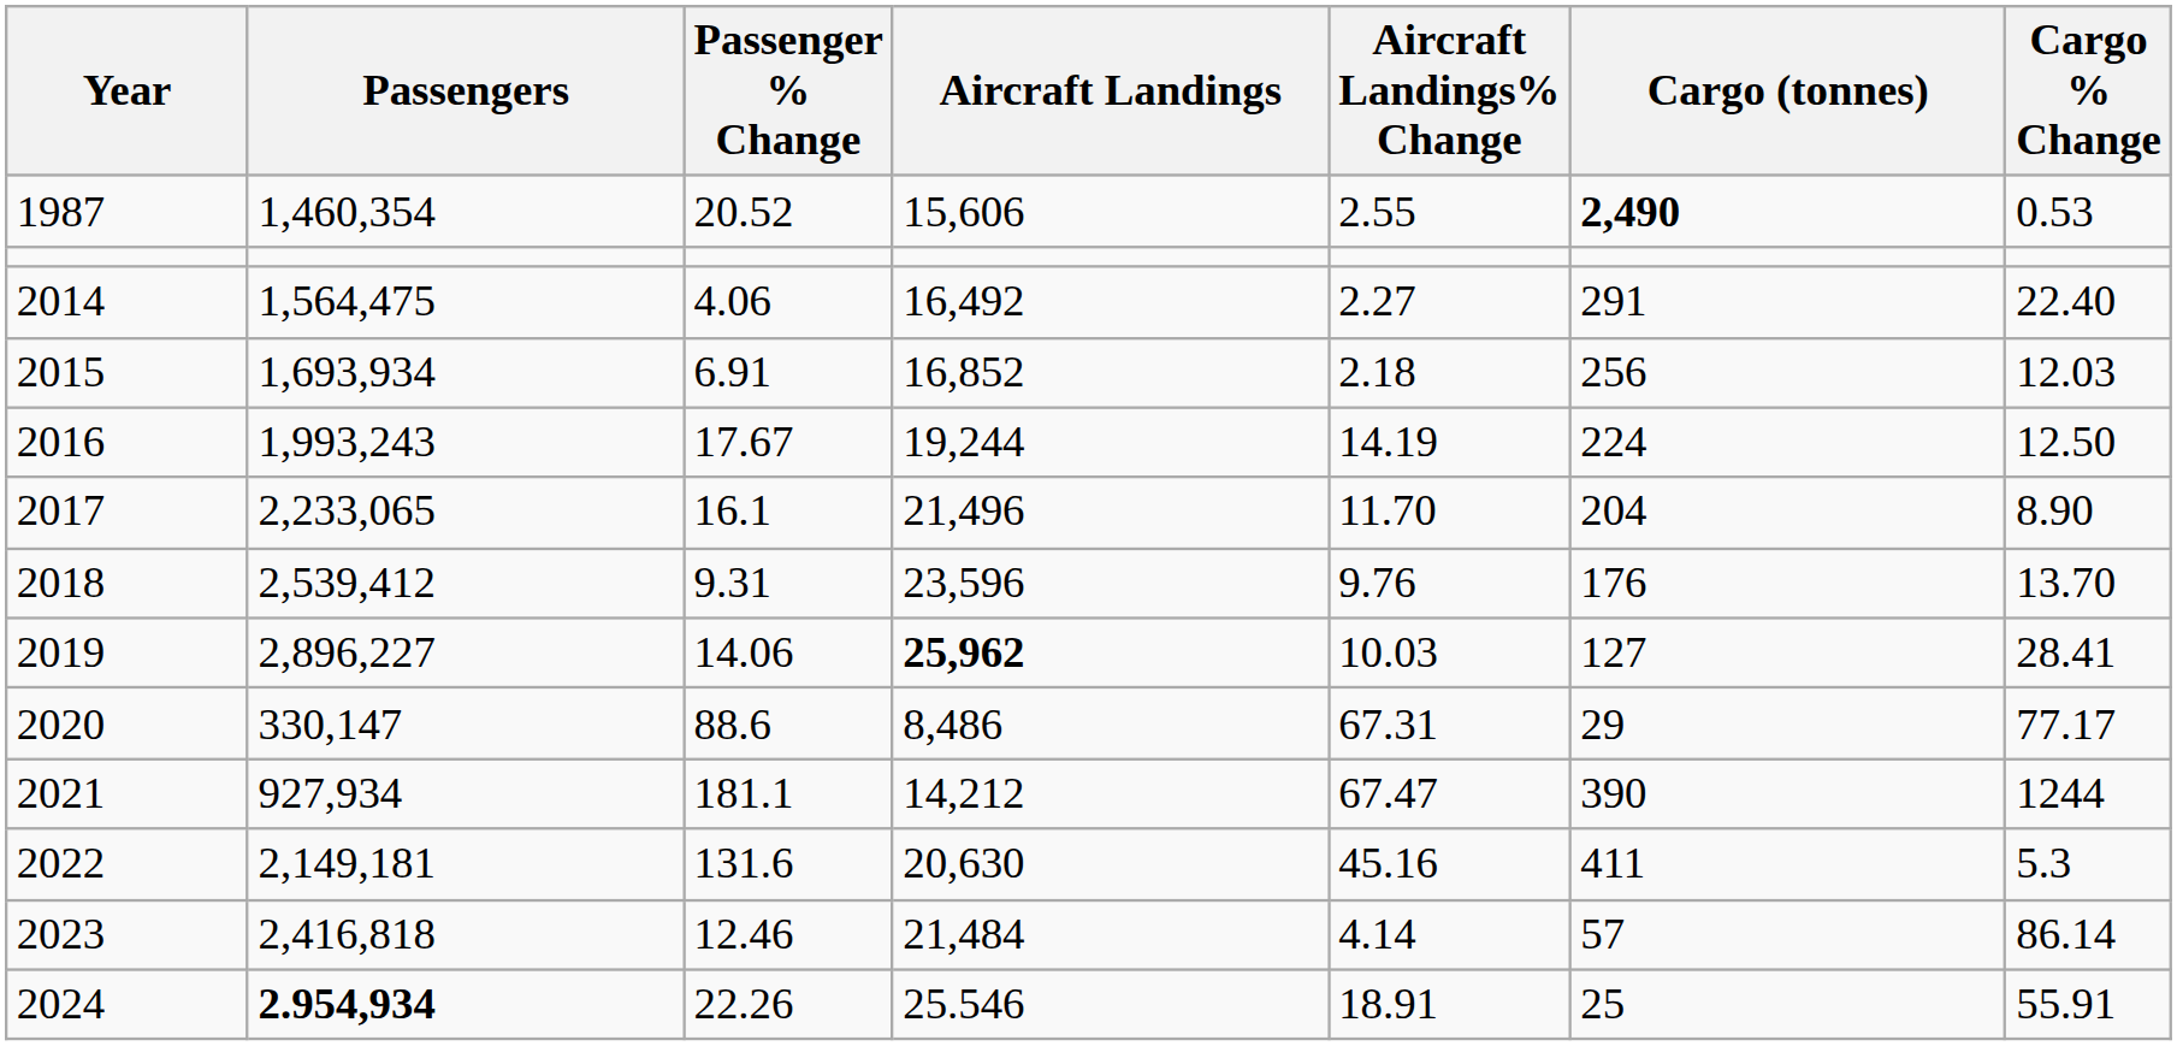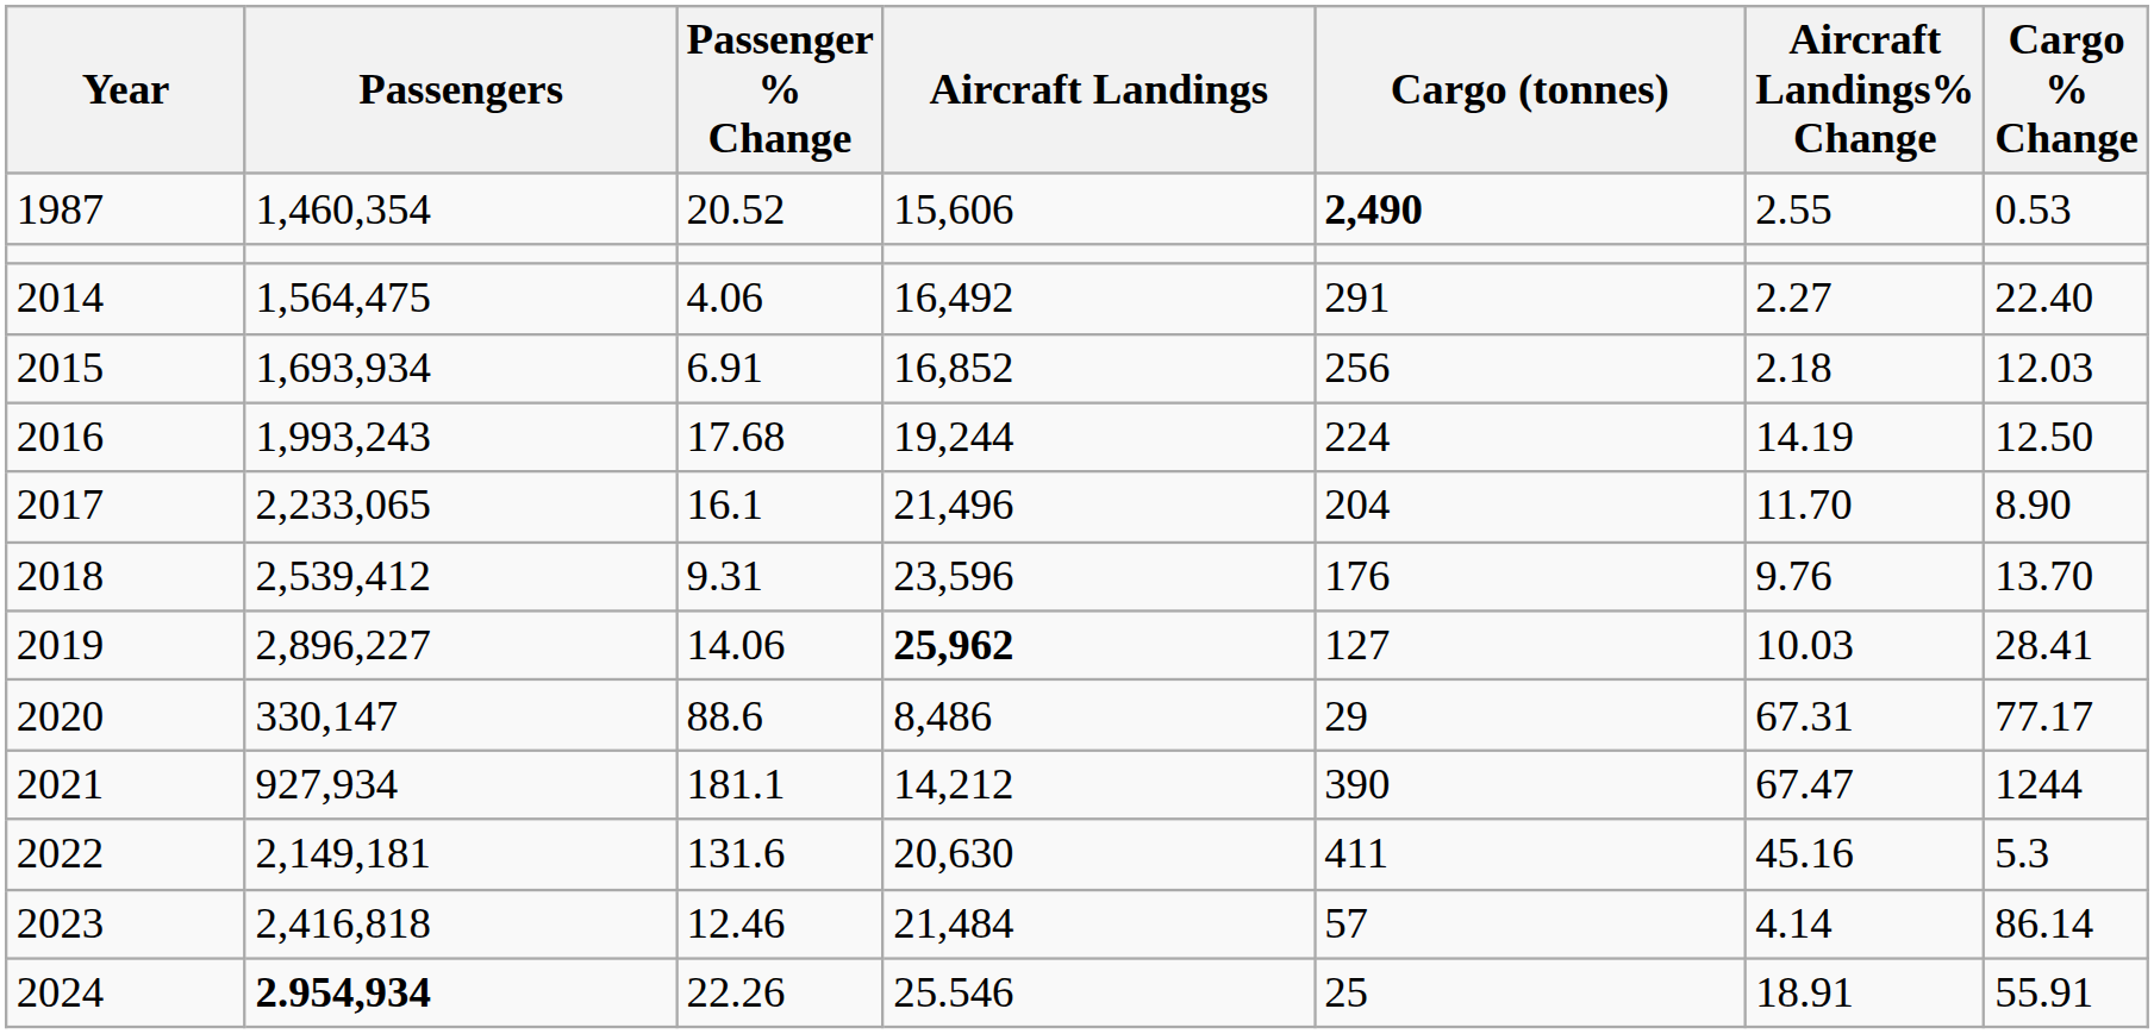columns swapped: Aircraft Landings% Change <-> Cargo (tonnes)
2016 | Passenger % Change: 17.67 -> 17.68
